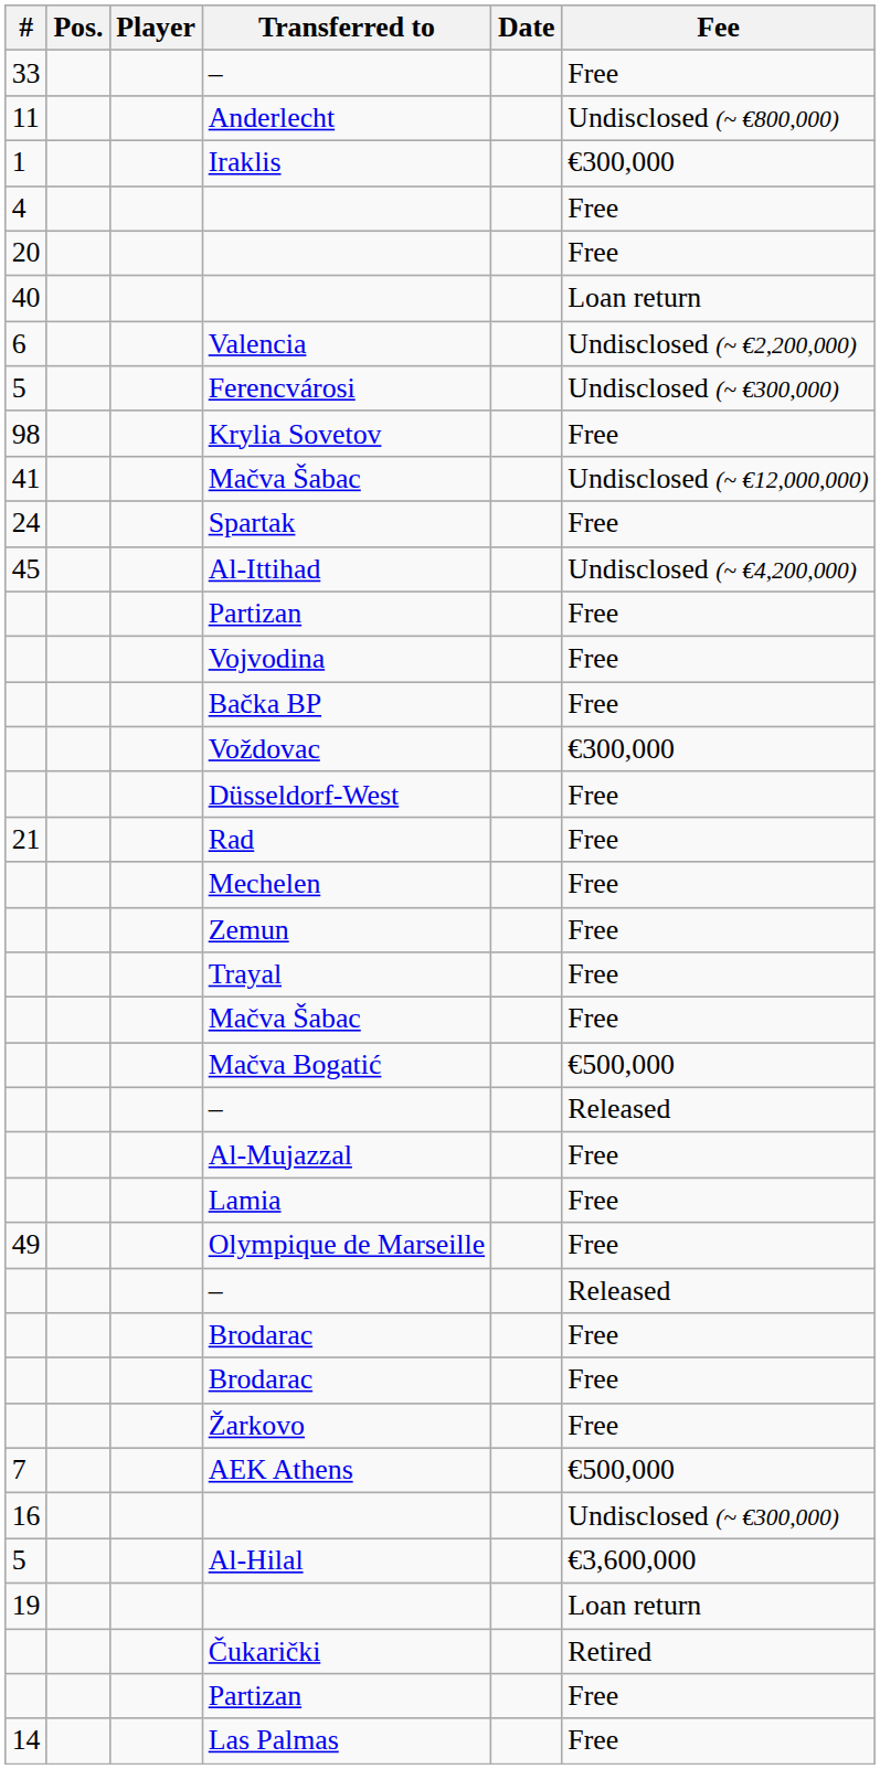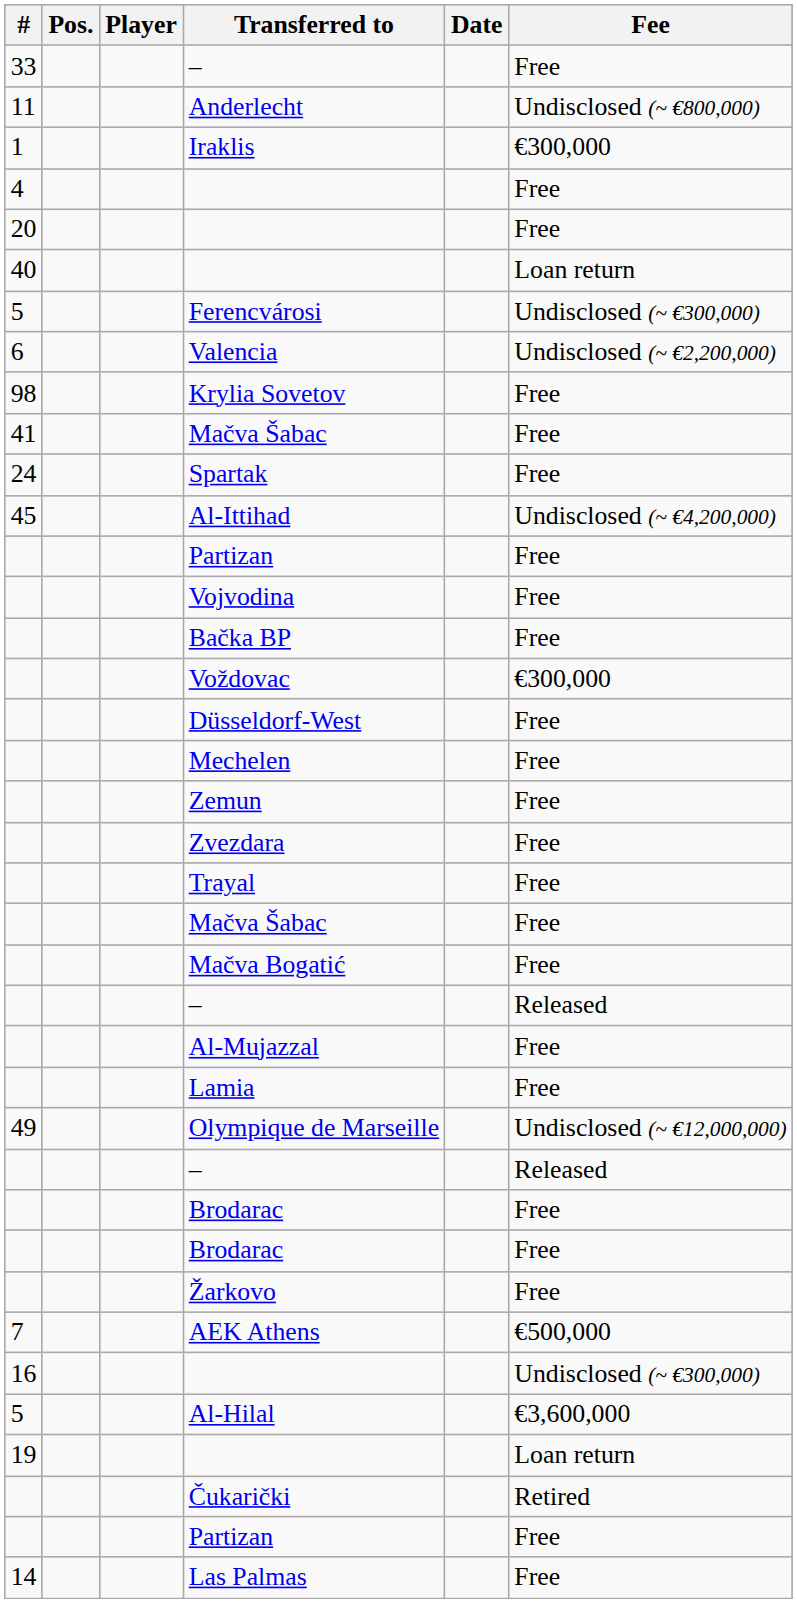rows swapped: Valencia <-> Ferencvárosi
41 / Mačva Šabac | Fee: Undisclosed (~ €12,000,000) -> Free
- row: 21 | Rad | Free
+ row: Zvezdara | Free
Mačva Bogatić | Fee: €500,000 -> Free
Olympique de Marseille | Fee: Free -> Undisclosed (~ €12,000,000)
